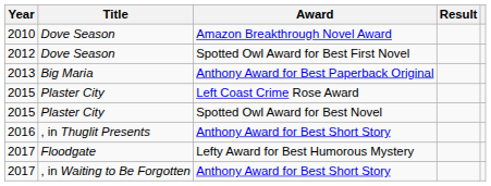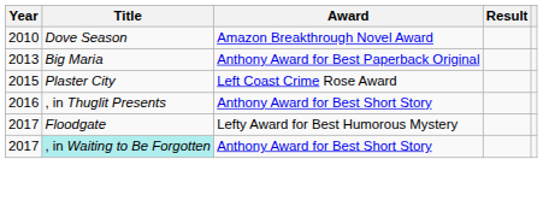- row: 2012 | Dove Season | Spotted Owl Award for Best First Novel
- row: 2015 | Plaster City | Spotted Owl Award for Best Novel
2017 / Anthony Award for Best Short Story | Title: no background -> paleturquoise background
